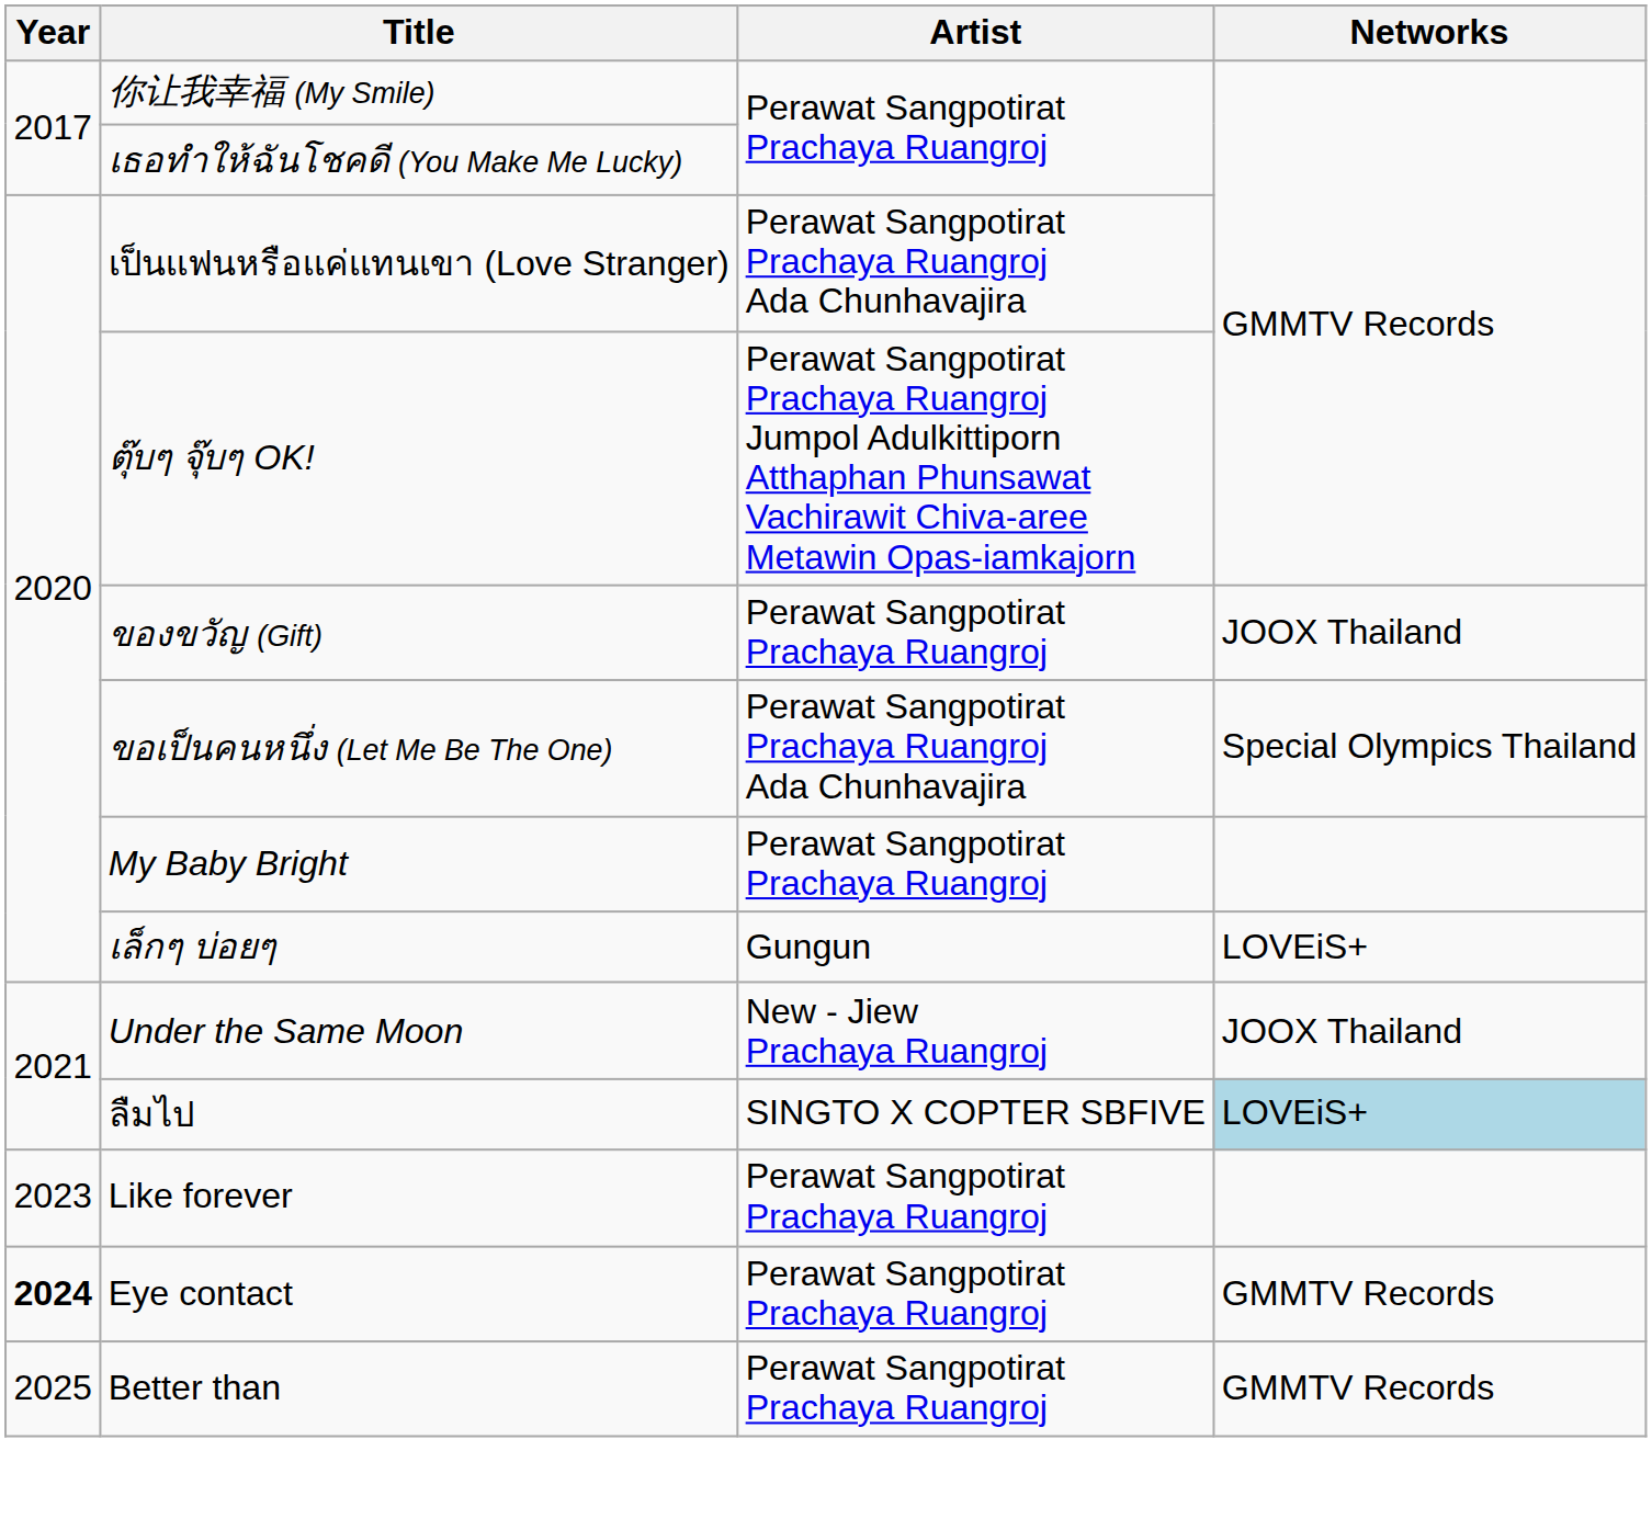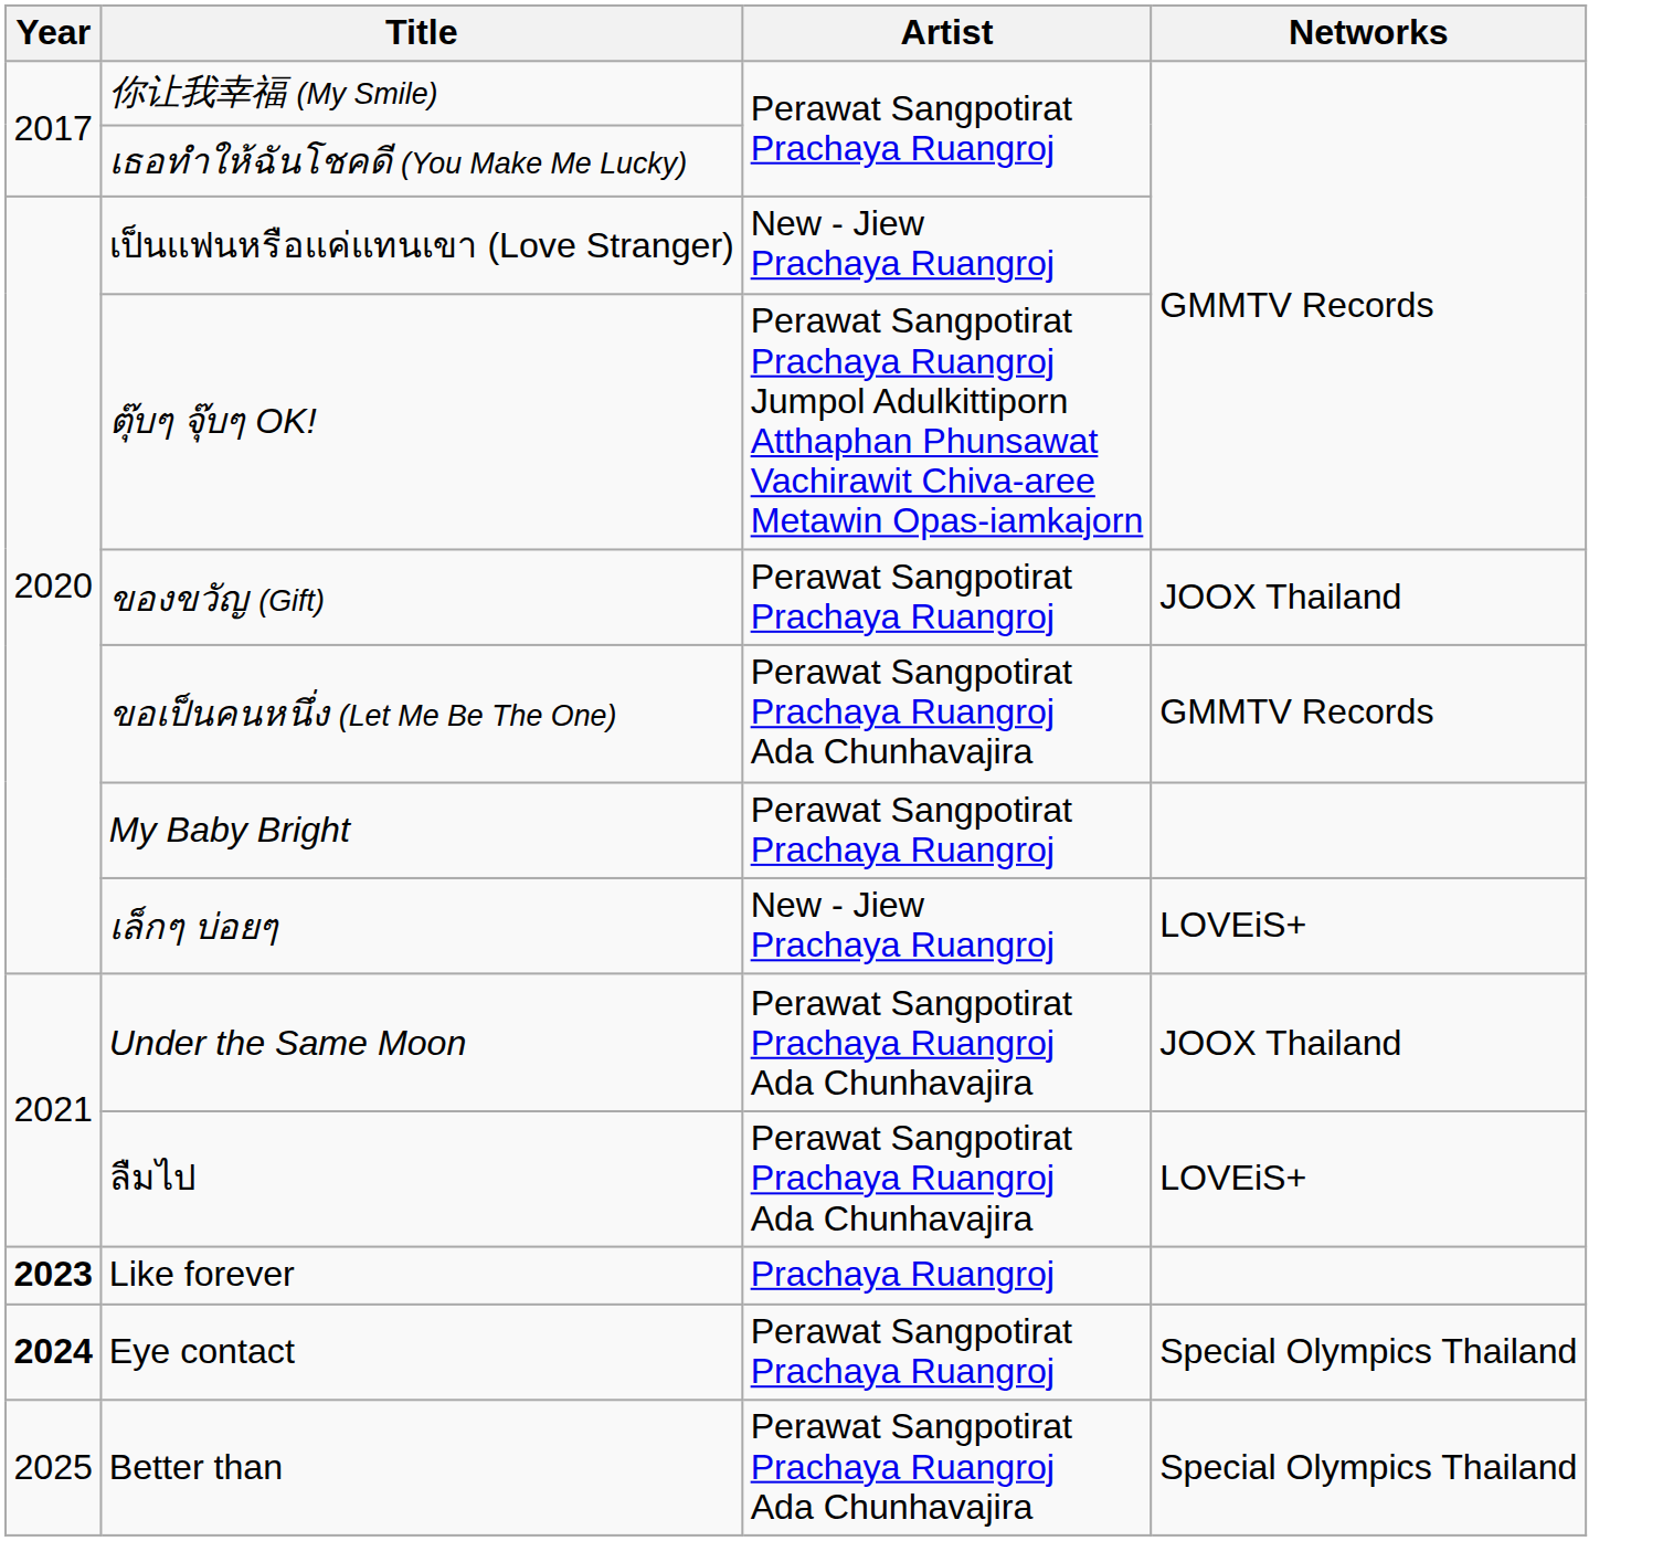เป็นเเฟนหรือเเค่เเทนเขา (Love Stranger) | Artist: Perawat Sangpotirat Prachaya Ruangroj Ada Chunhavajira -> New - Jiew Prachaya Ruangroj
ขอเป็นคนหนึ่ง (Let Me Be The One) | Networks: Special Olympics Thailand -> GMMTV Records
เล็กๆ บ่อยๆ | Artist: Gungun -> New - Jiew Prachaya Ruangroj
Under the Same Moon | Artist: New - Jiew Prachaya Ruangroj -> Perawat Sangpotirat Prachaya Ruangroj Ada Chunhavajira
ลืมไป | Artist: SINGTO X COPTER SBFIVE -> Perawat Sangpotirat Prachaya Ruangroj Ada Chunhavajira
ลืมไป | Networks: lightblue background -> no background
Like forever | Year: normal -> bold
Like forever | Artist: Perawat Sangpotirat Prachaya Ruangroj -> Prachaya Ruangroj
Eye contact | Networks: GMMTV Records -> Special Olympics Thailand
Better than | Artist: Perawat Sangpotirat Prachaya Ruangroj -> Perawat Sangpotirat Prachaya Ruangroj Ada Chunhavajira
Better than | Networks: GMMTV Records -> Special Olympics Thailand
